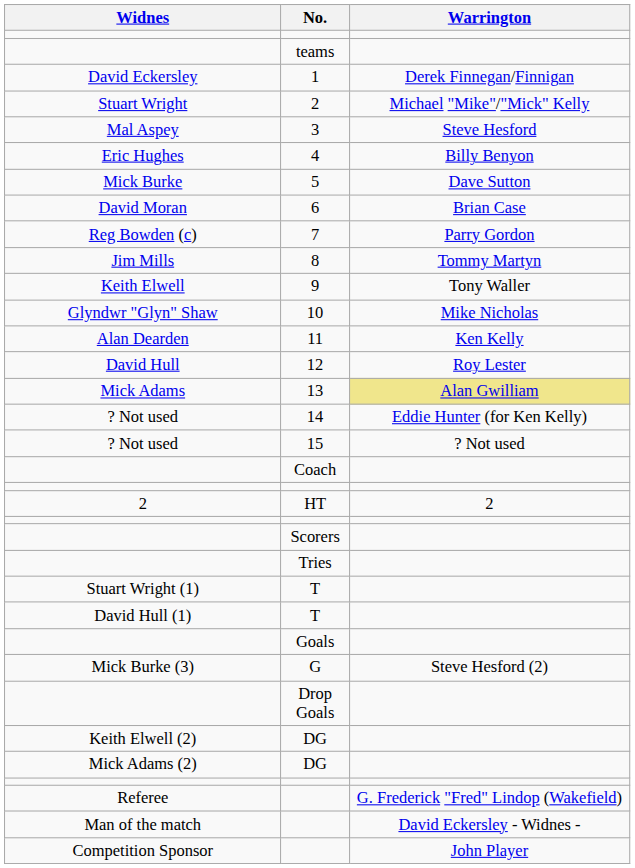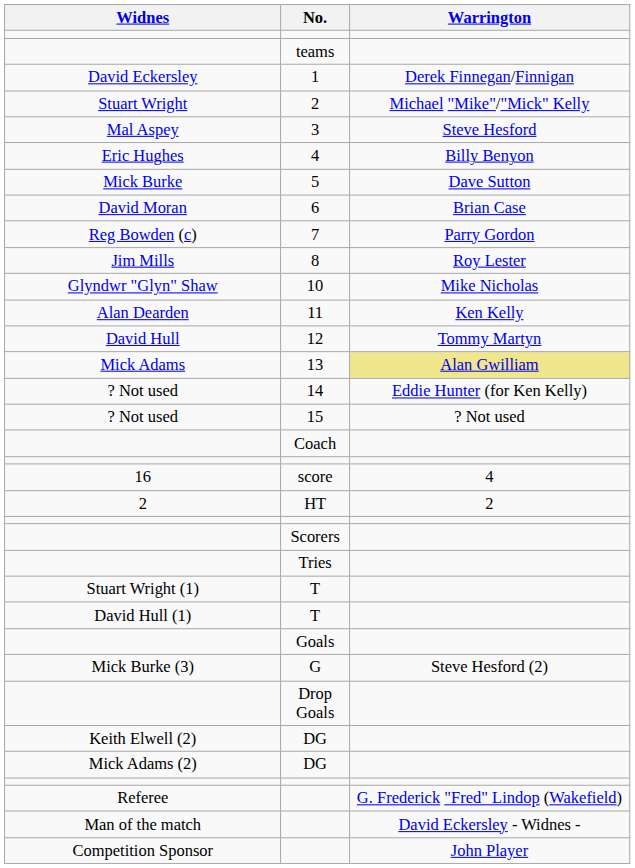8 | Warrington: Tommy Martyn -> Roy Lester
- row: Keith Elwell | 9 | Tony Waller
12 | Warrington: Roy Lester -> Tommy Martyn
+ row: 16 | score | 4
